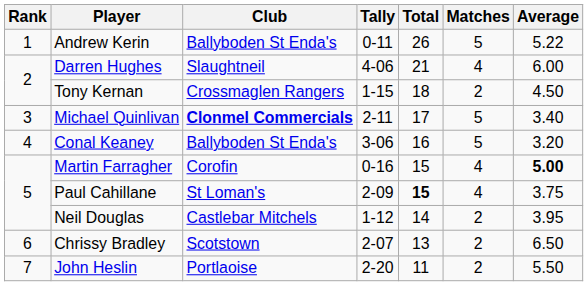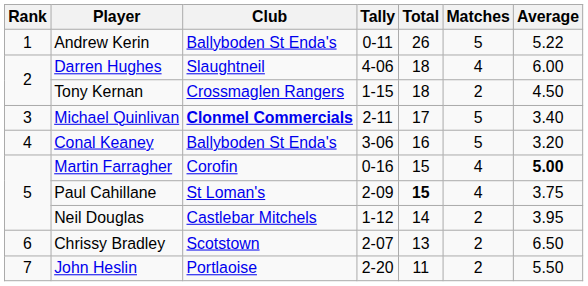Darren Hughes | Total: 21 -> 18
